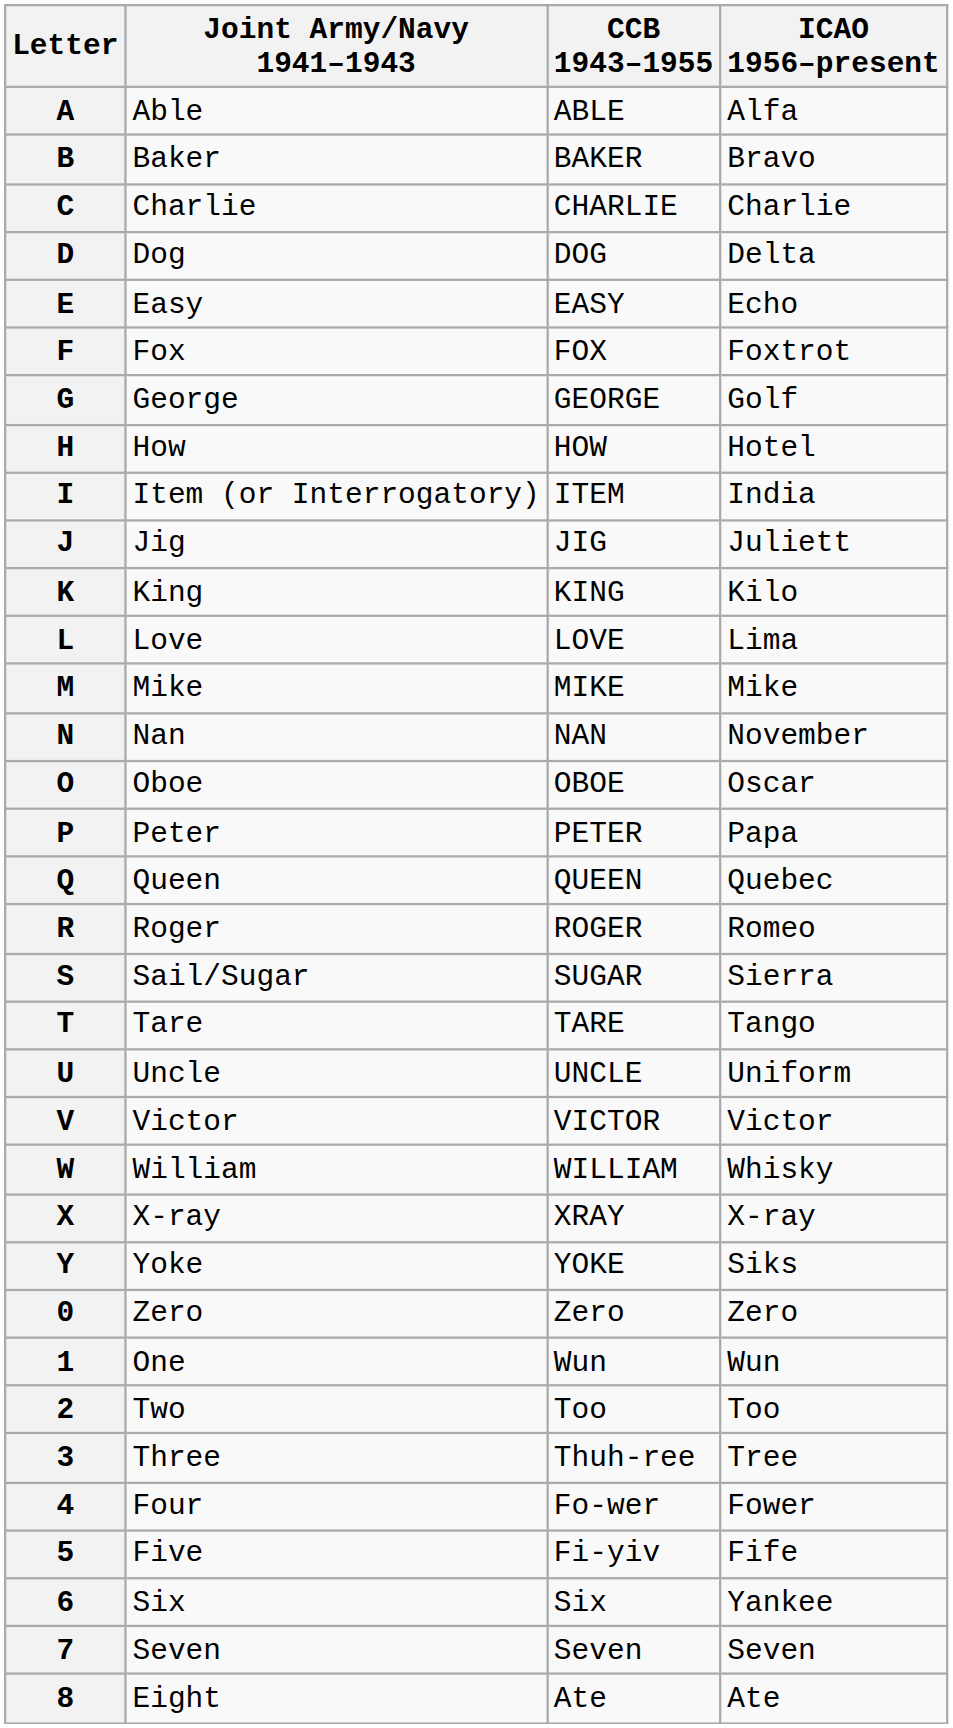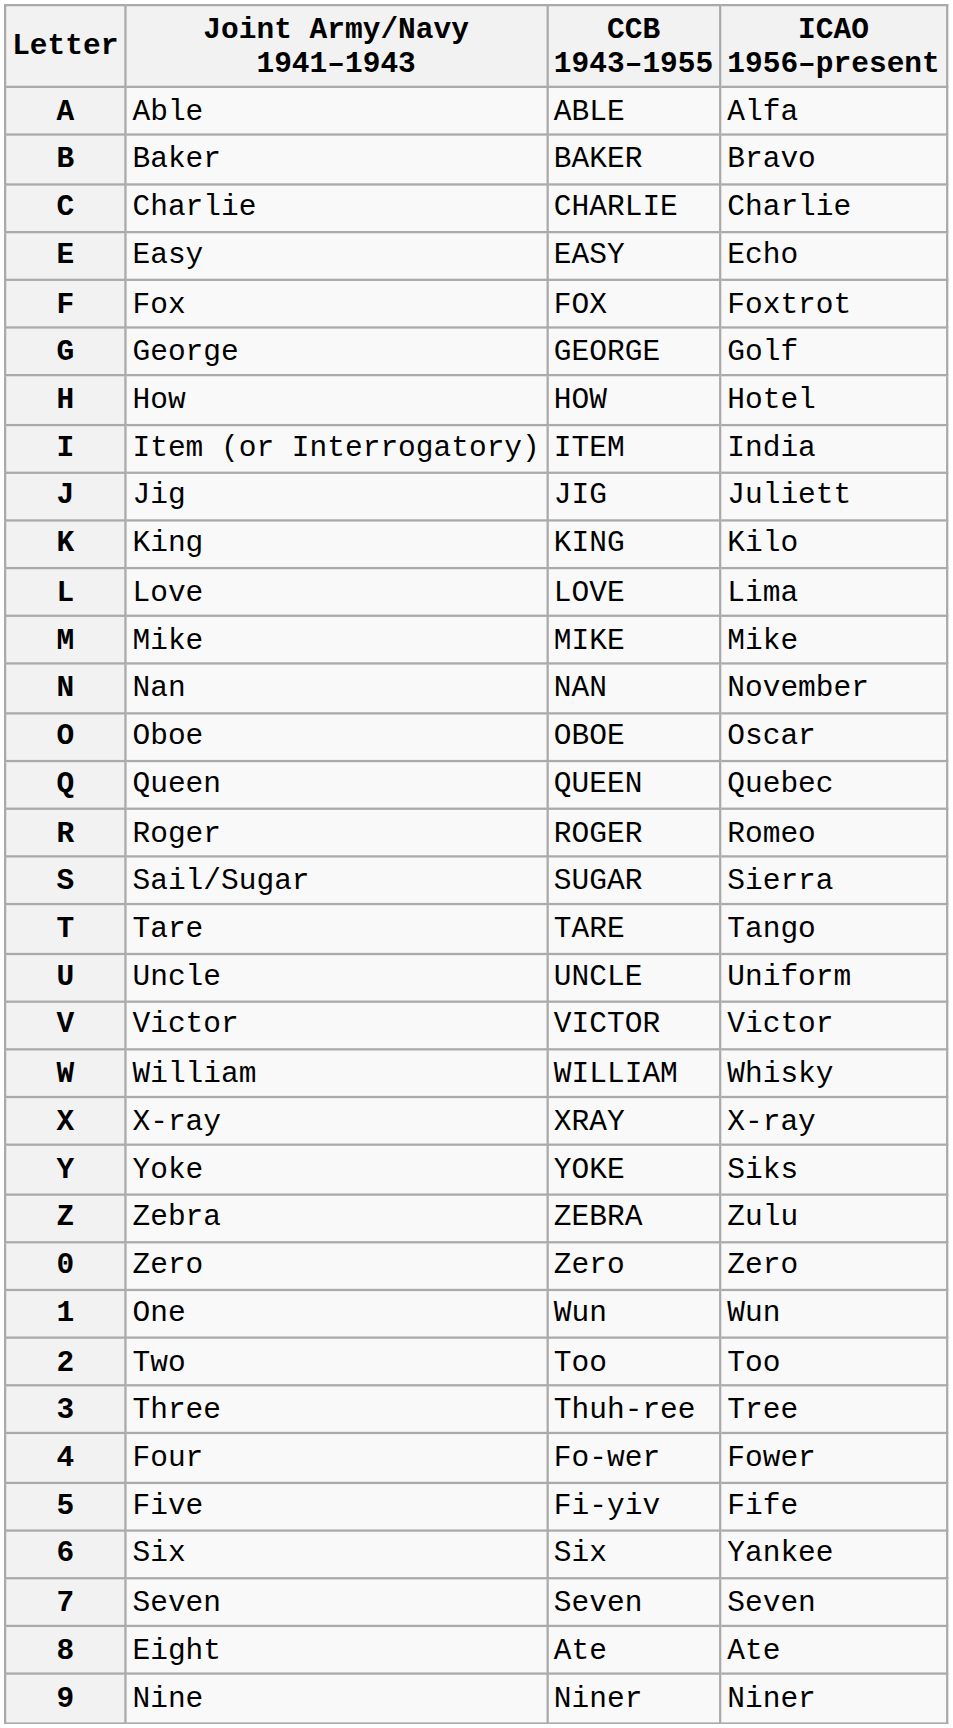- row: D | Dog | DOG | Delta
- row: P | Peter | PETER | Papa
+ row: Z | Zebra | ZEBRA | Zulu
+ row: 9 | Nine | Niner | Niner
